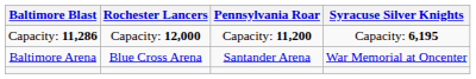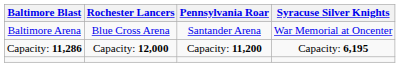rows swapped: Baltimore Arena <-> Capacity: 11,286
